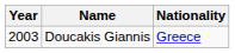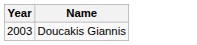- column: Nationality | Greece
